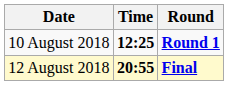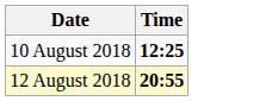- column: Round | Round 1 | Final
